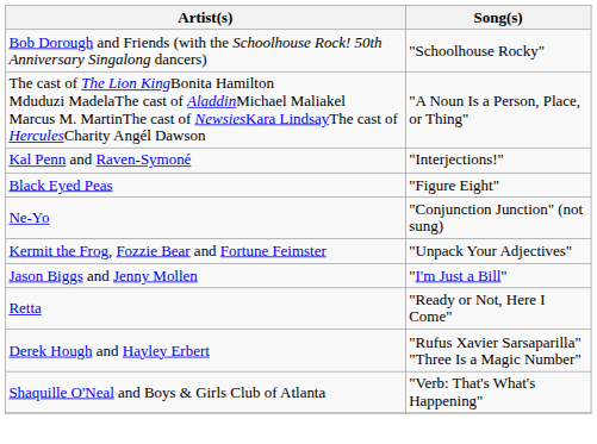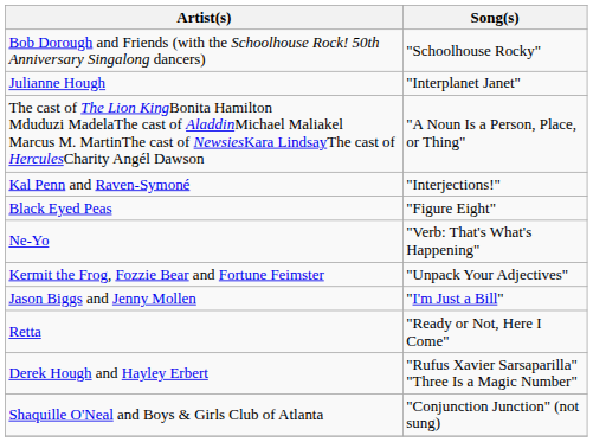+ row: Julianne Hough | "Interplanet Janet"
Ne-Yo | Song(s): "Conjunction Junction" (not sung) -> "Verb: That's What's Happening"
Shaquille O'Neal and Boys & Girls Club of Atlanta | Song(s): "Verb: That's What's Happening" -> "Conjunction Junction" (not sung)
